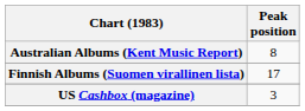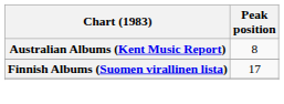- row: US Cashbox (magazine) | 3
